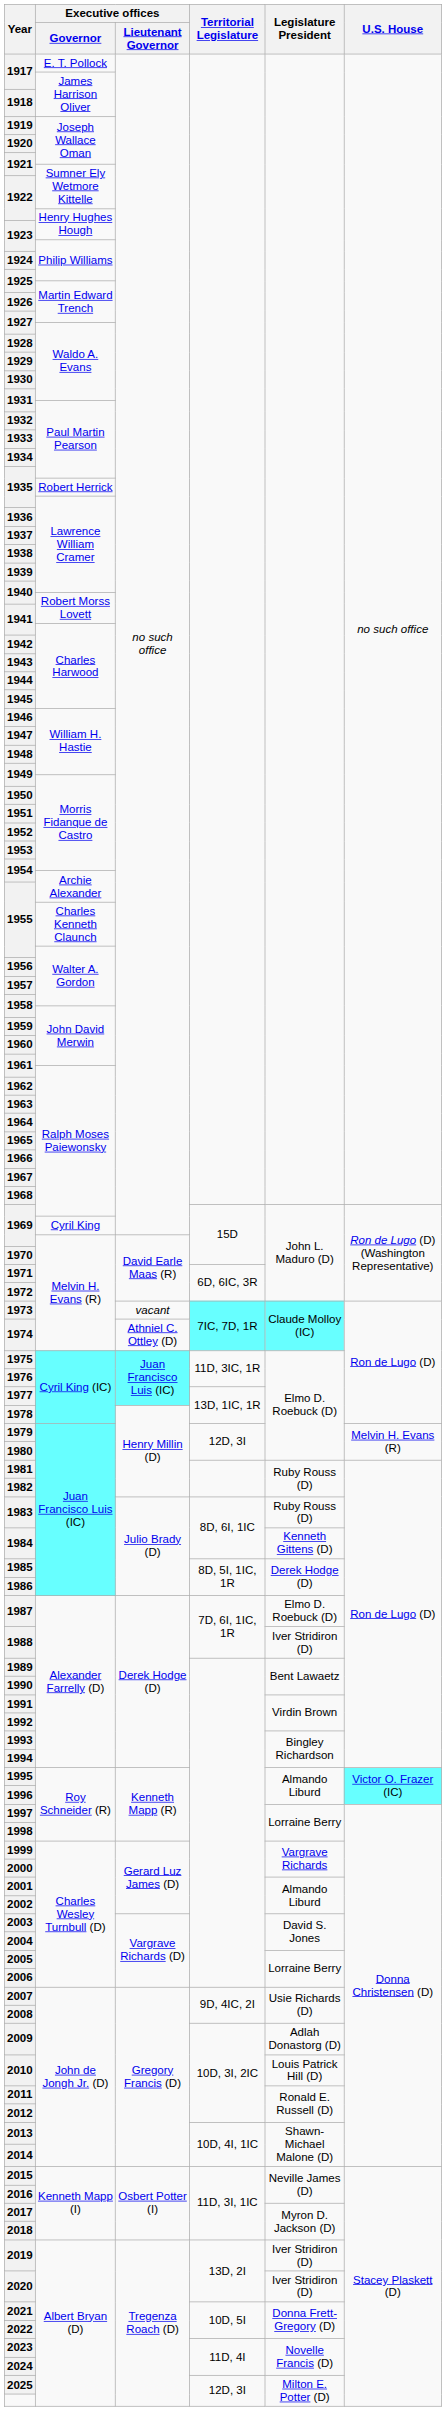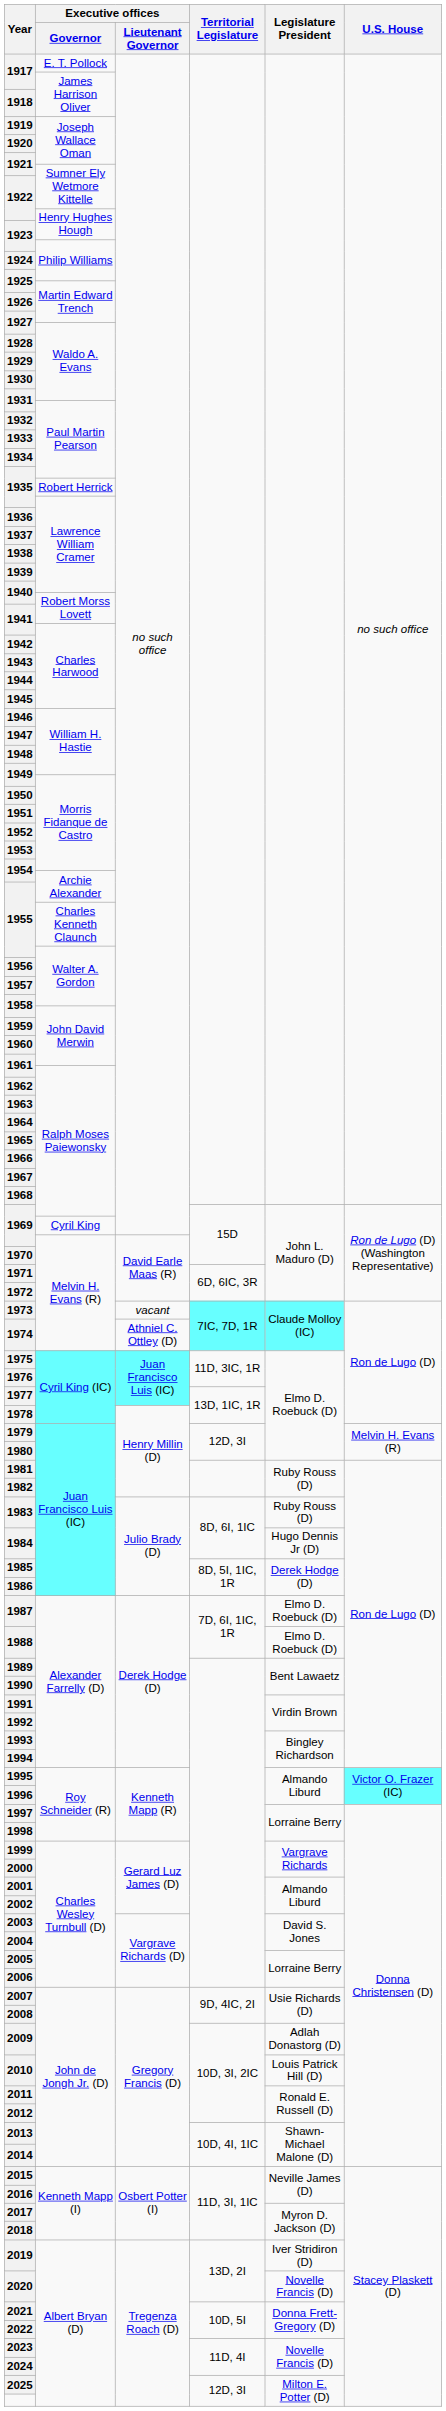1984 | Legislature President: Kenneth Gittens (D) -> Hugo Dennis Jr (D)
1988 | Legislature President: Iver Stridiron (D) -> Elmo D. Roebuck (D)
2020 | Legislature President: Iver Stridiron (D) -> Novelle Francis (D)
